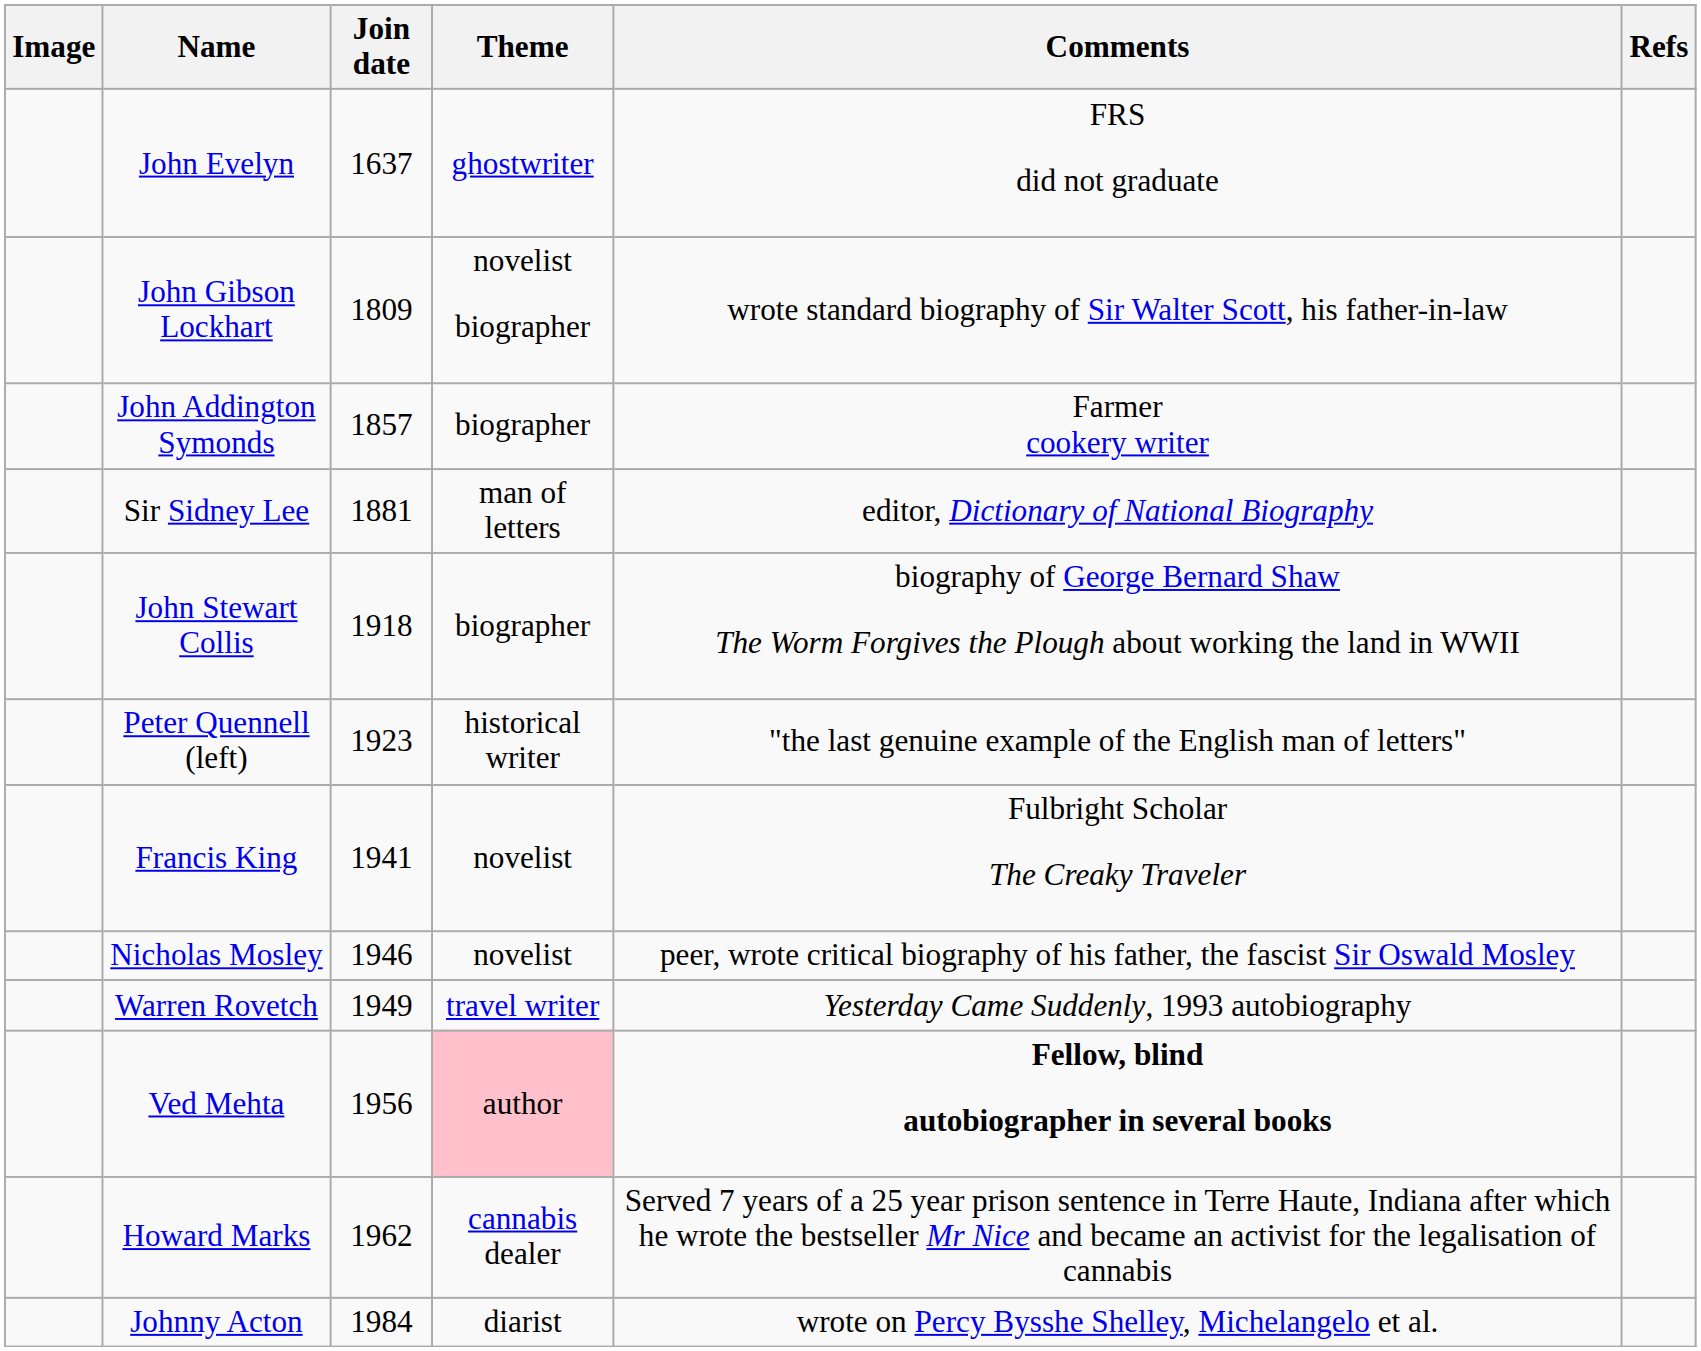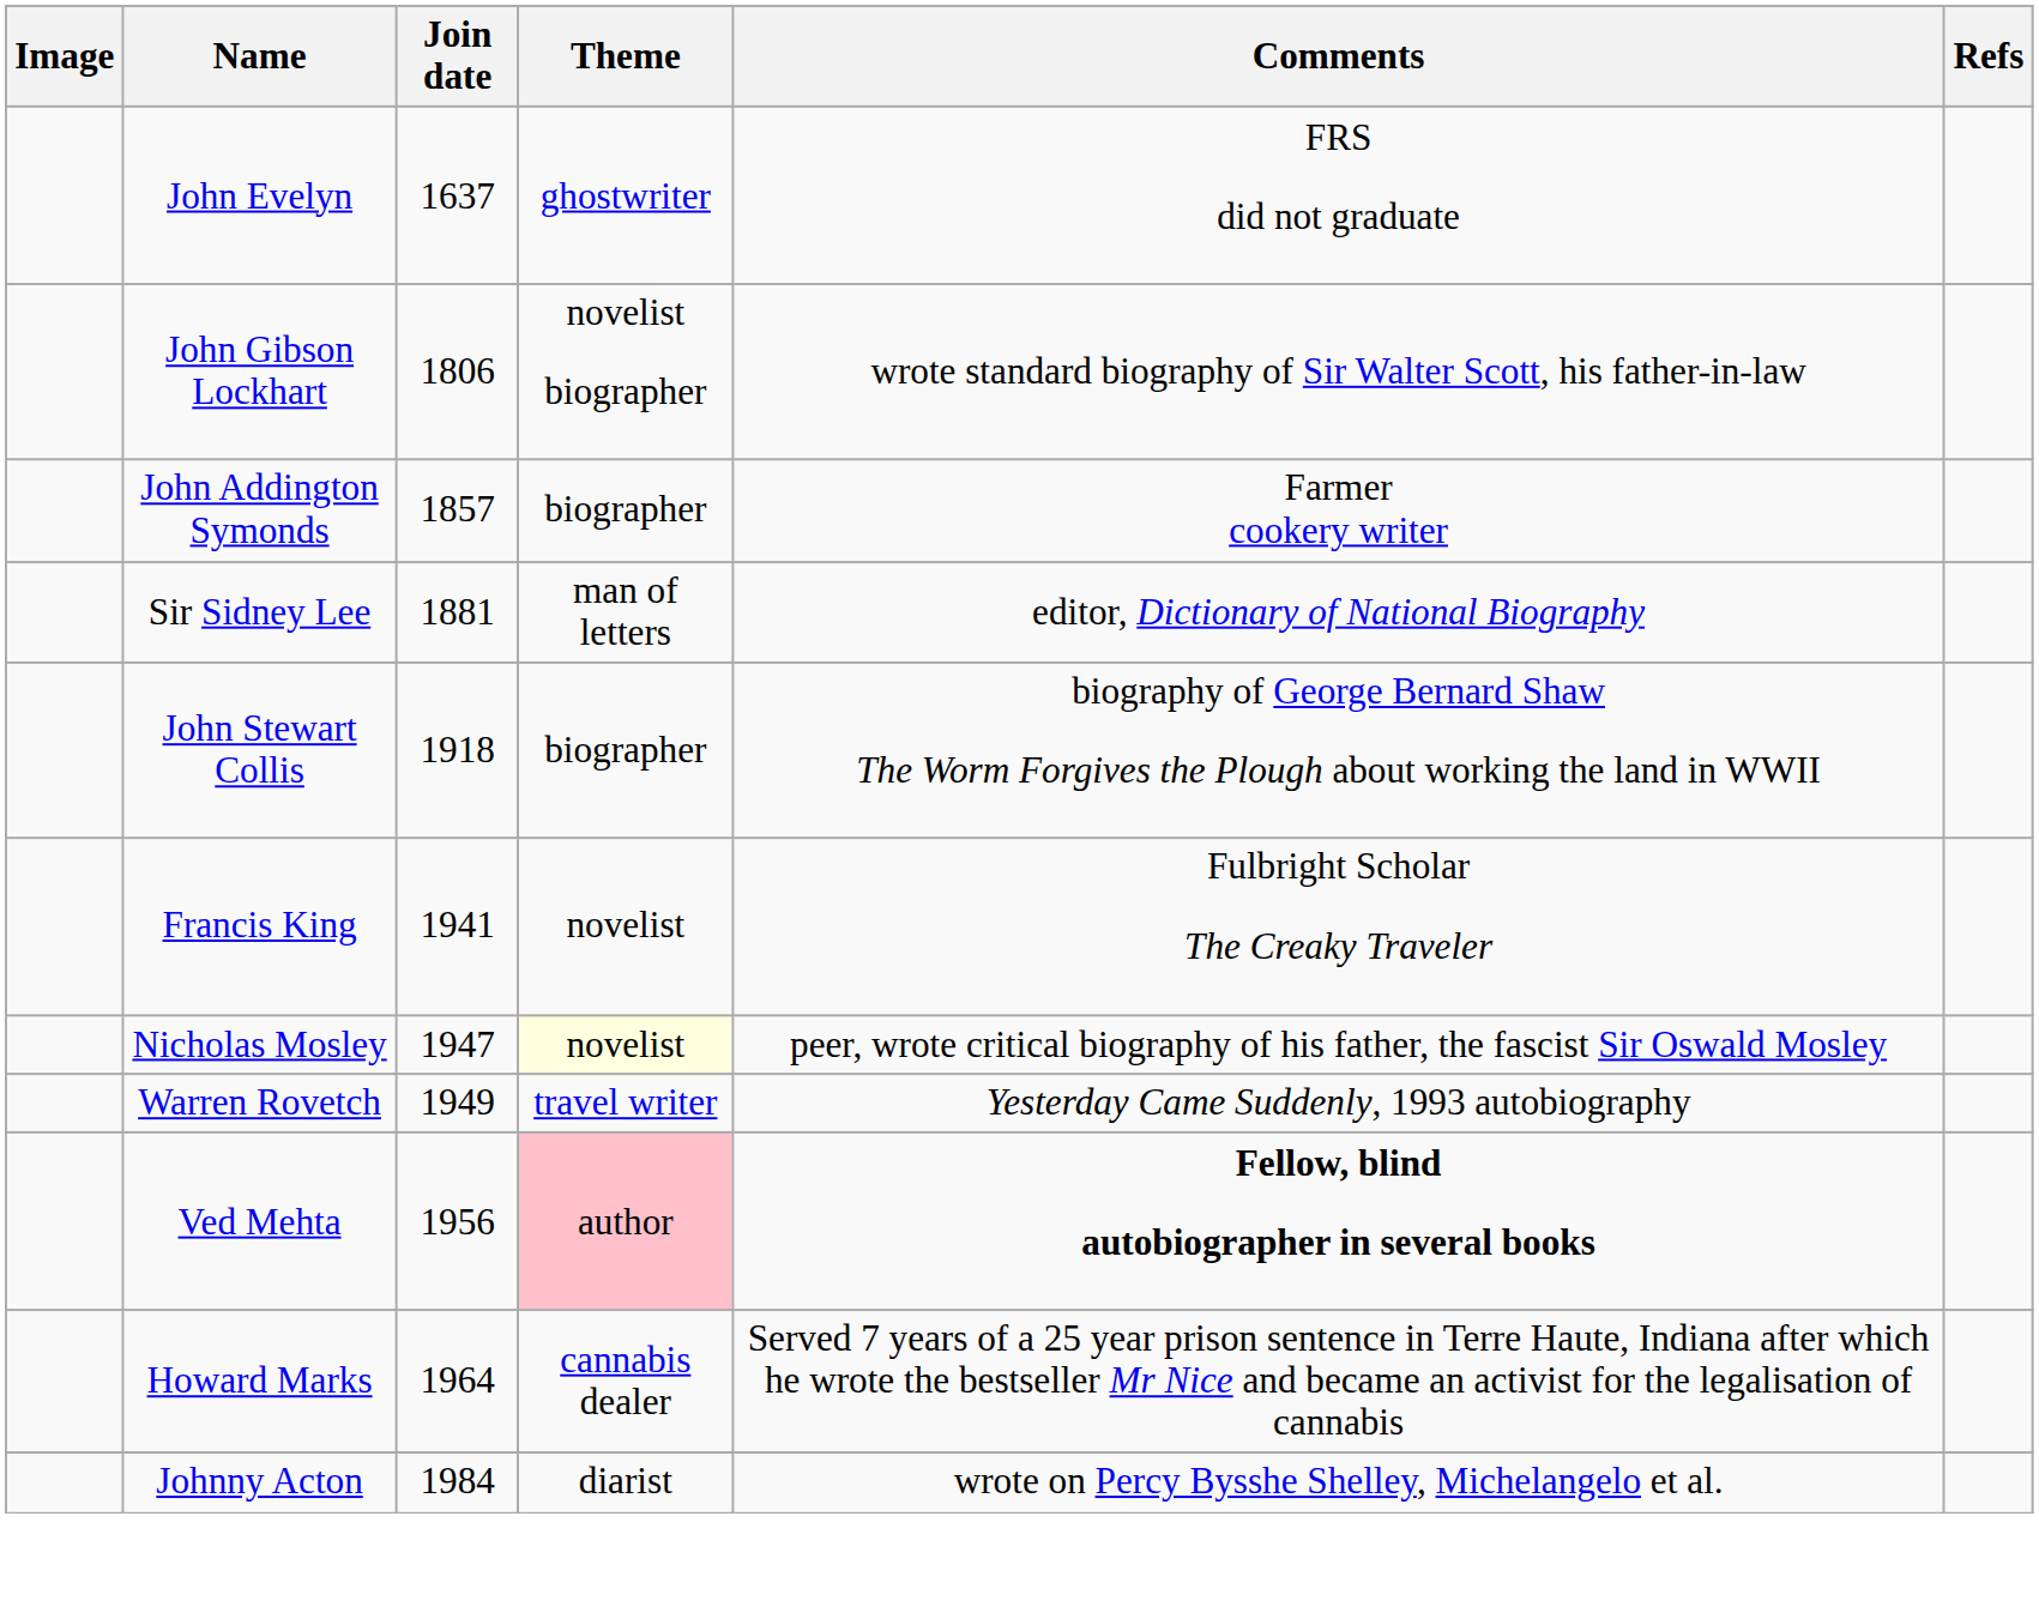John Gibson Lockhart | Join date: 1809 -> 1806
- row: Peter Quennell (left) | 1923 | historical writer | "the last genuine example of the English man of letters"
Nicholas Mosley | Join date: 1946 -> 1947
Nicholas Mosley | Theme: no background -> lightyellow background
Howard Marks | Join date: 1962 -> 1964
